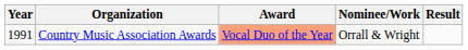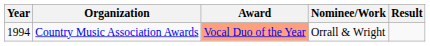Country Music Association Awards | Year: 1991 -> 1994
